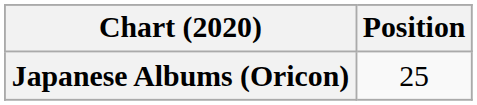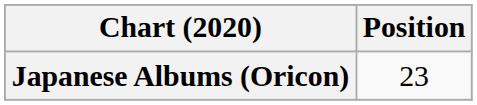Japanese Albums (Oricon) | Position: 25 -> 23
